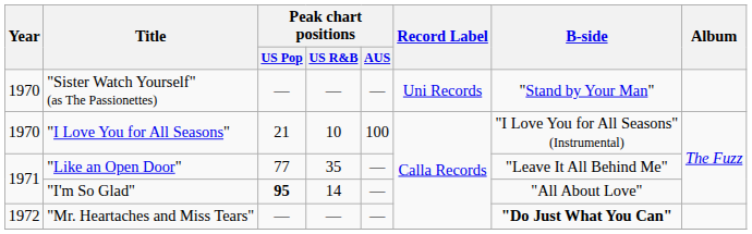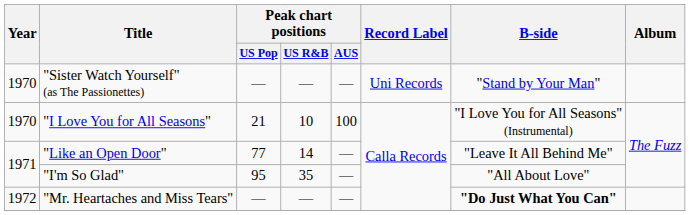"Like an Open Door" | Peak chart positions / US R&B: 35 -> 14
"I'm So Glad" | Peak chart positions / US Pop: bold -> normal
"I'm So Glad" | Peak chart positions / US R&B: 14 -> 35
